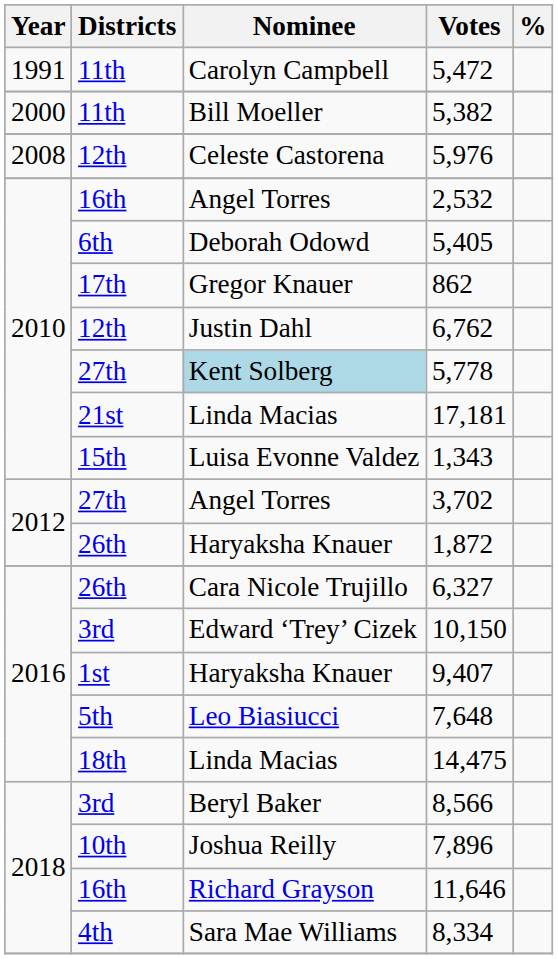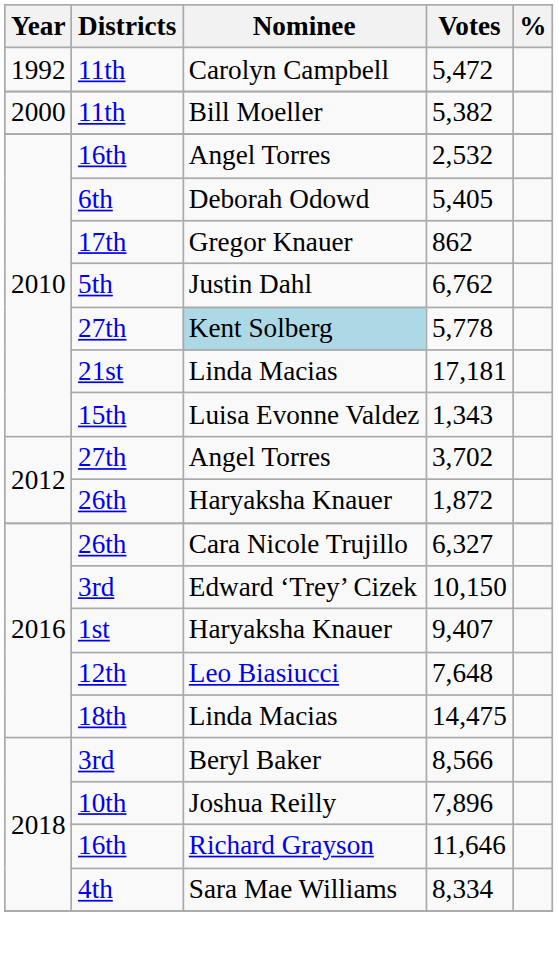5,472 | Year: 1991 -> 1992
- row: 2008 | 12th | Celeste Castorena | 5,976
6,762 | Districts: 12th -> 5th
7,648 | Districts: 5th -> 12th
